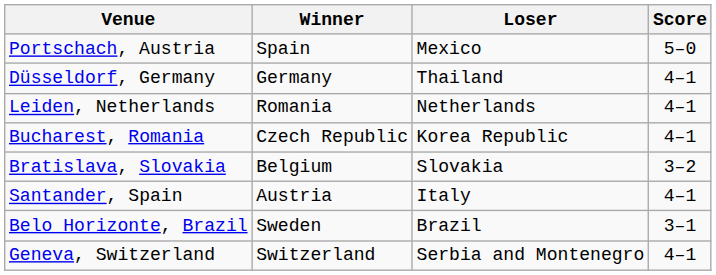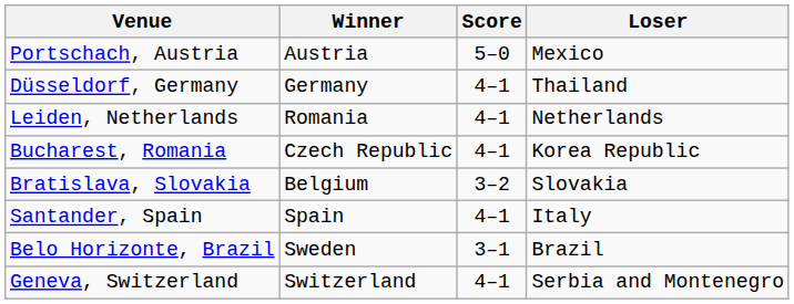columns swapped: Score <-> Loser
Portschach, Austria | Winner: Spain -> Austria
Santander, Spain | Winner: Austria -> Spain
